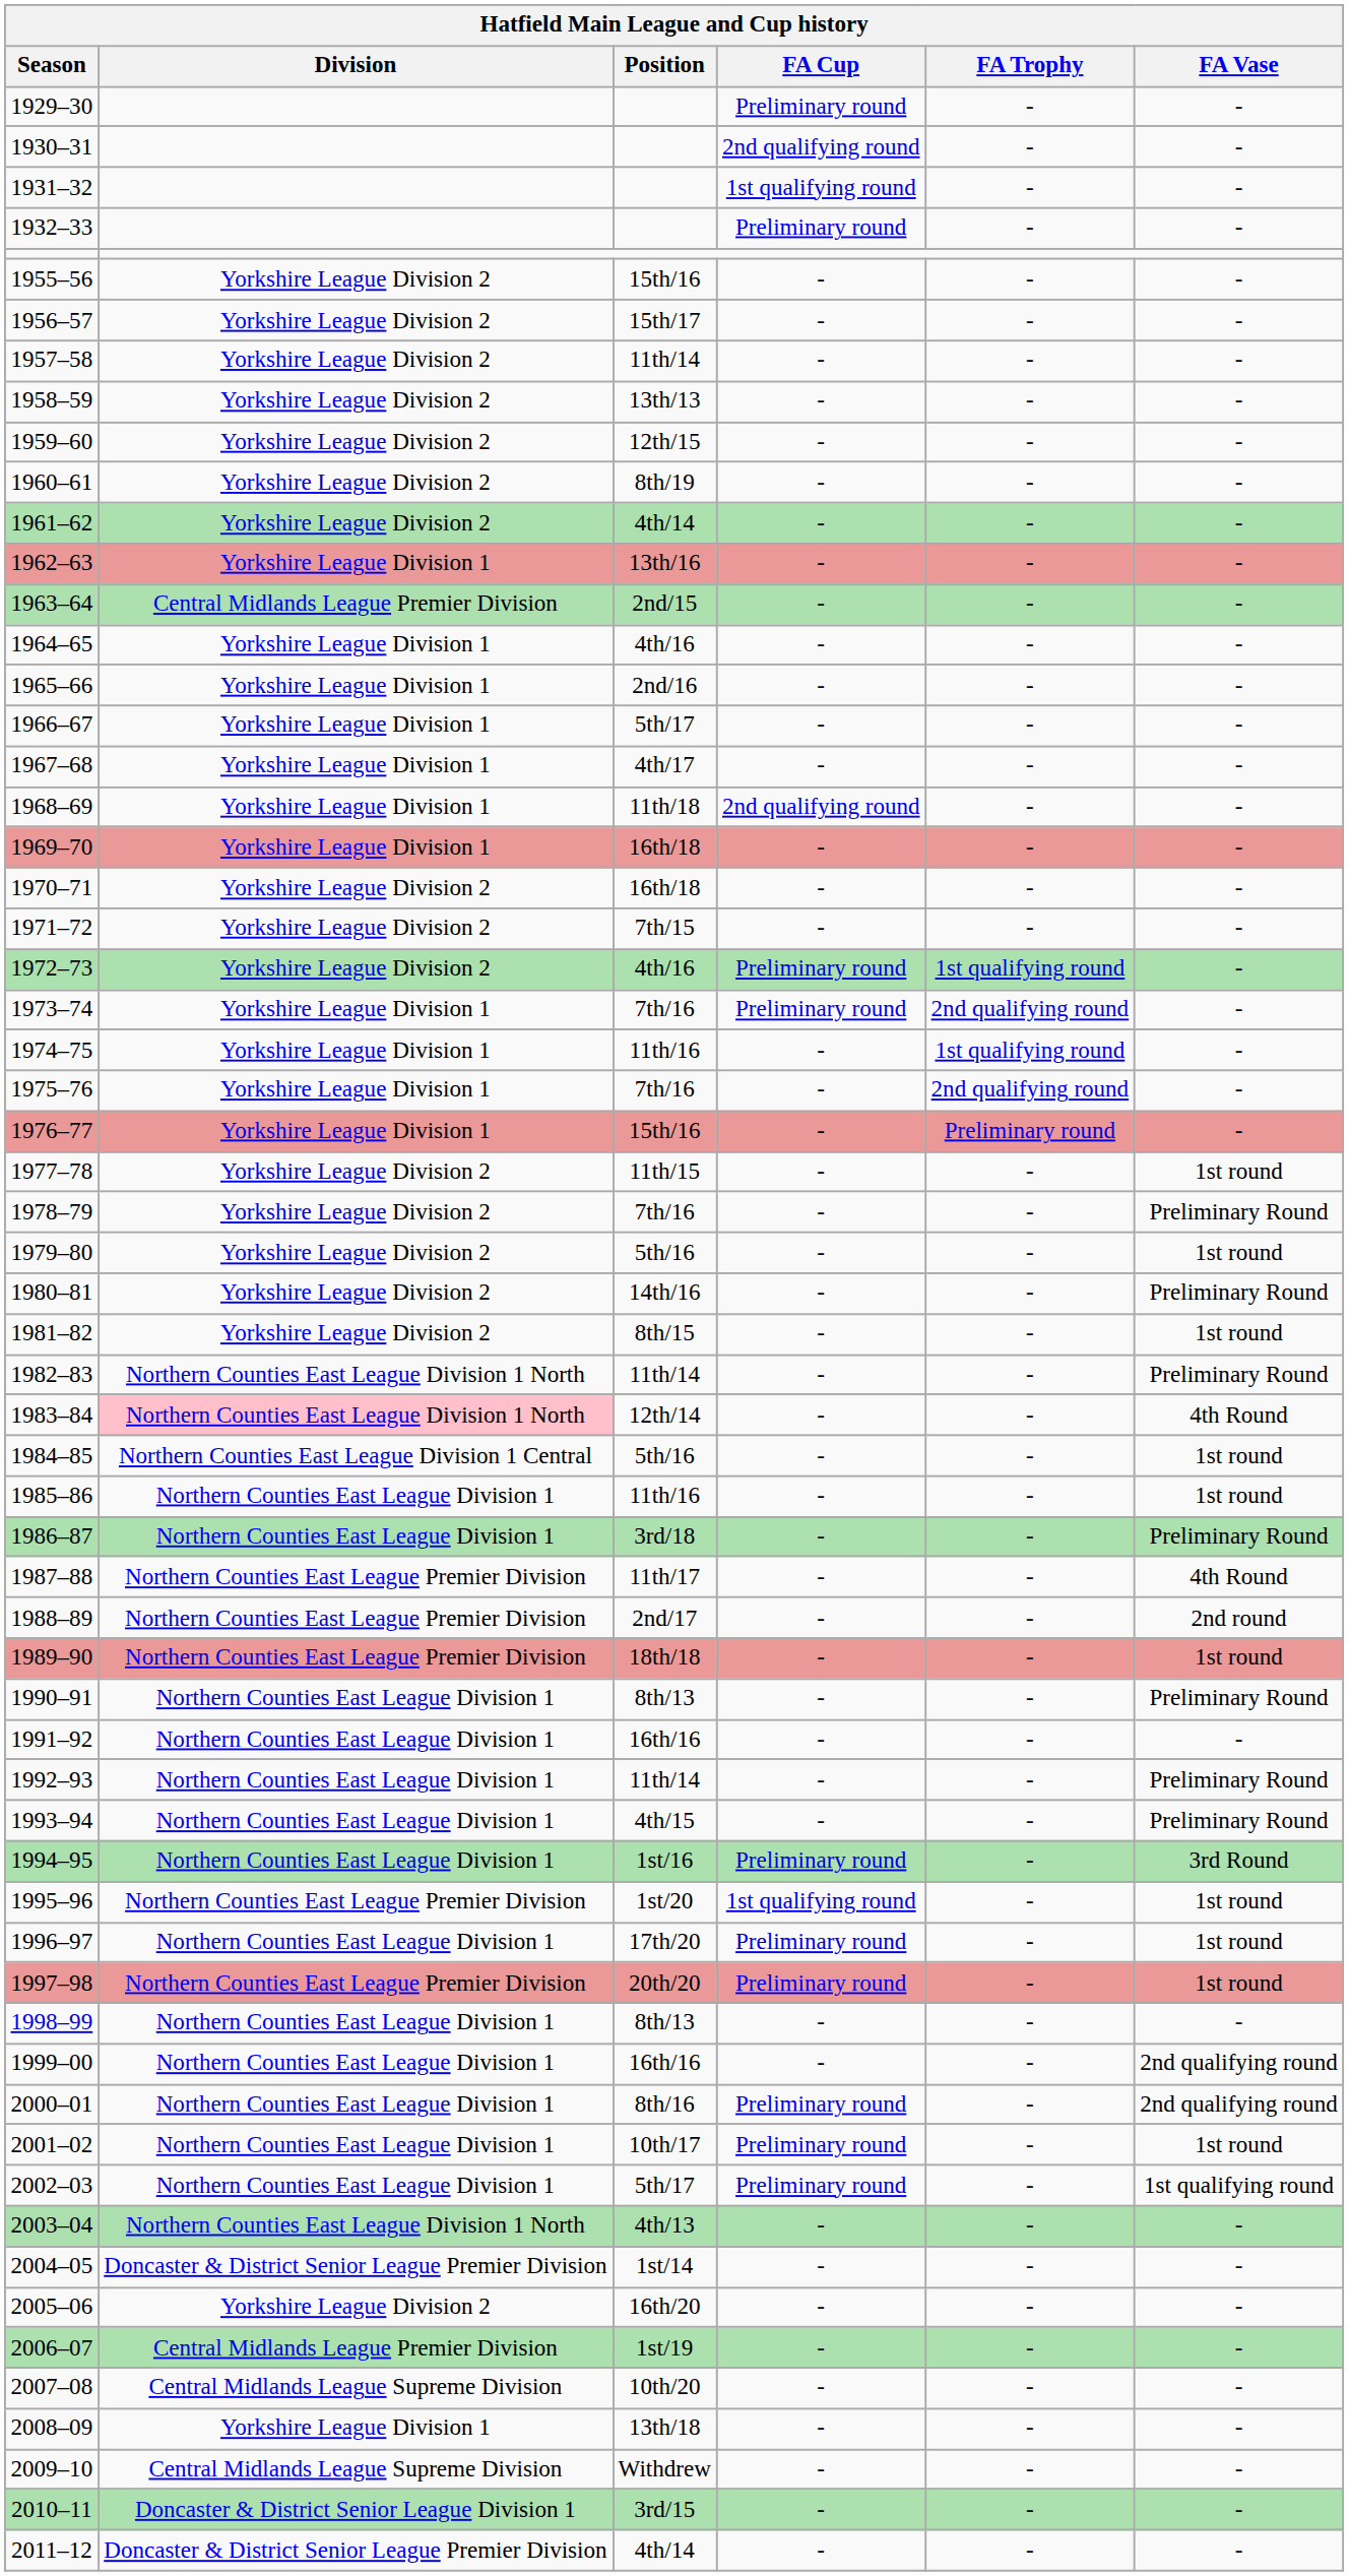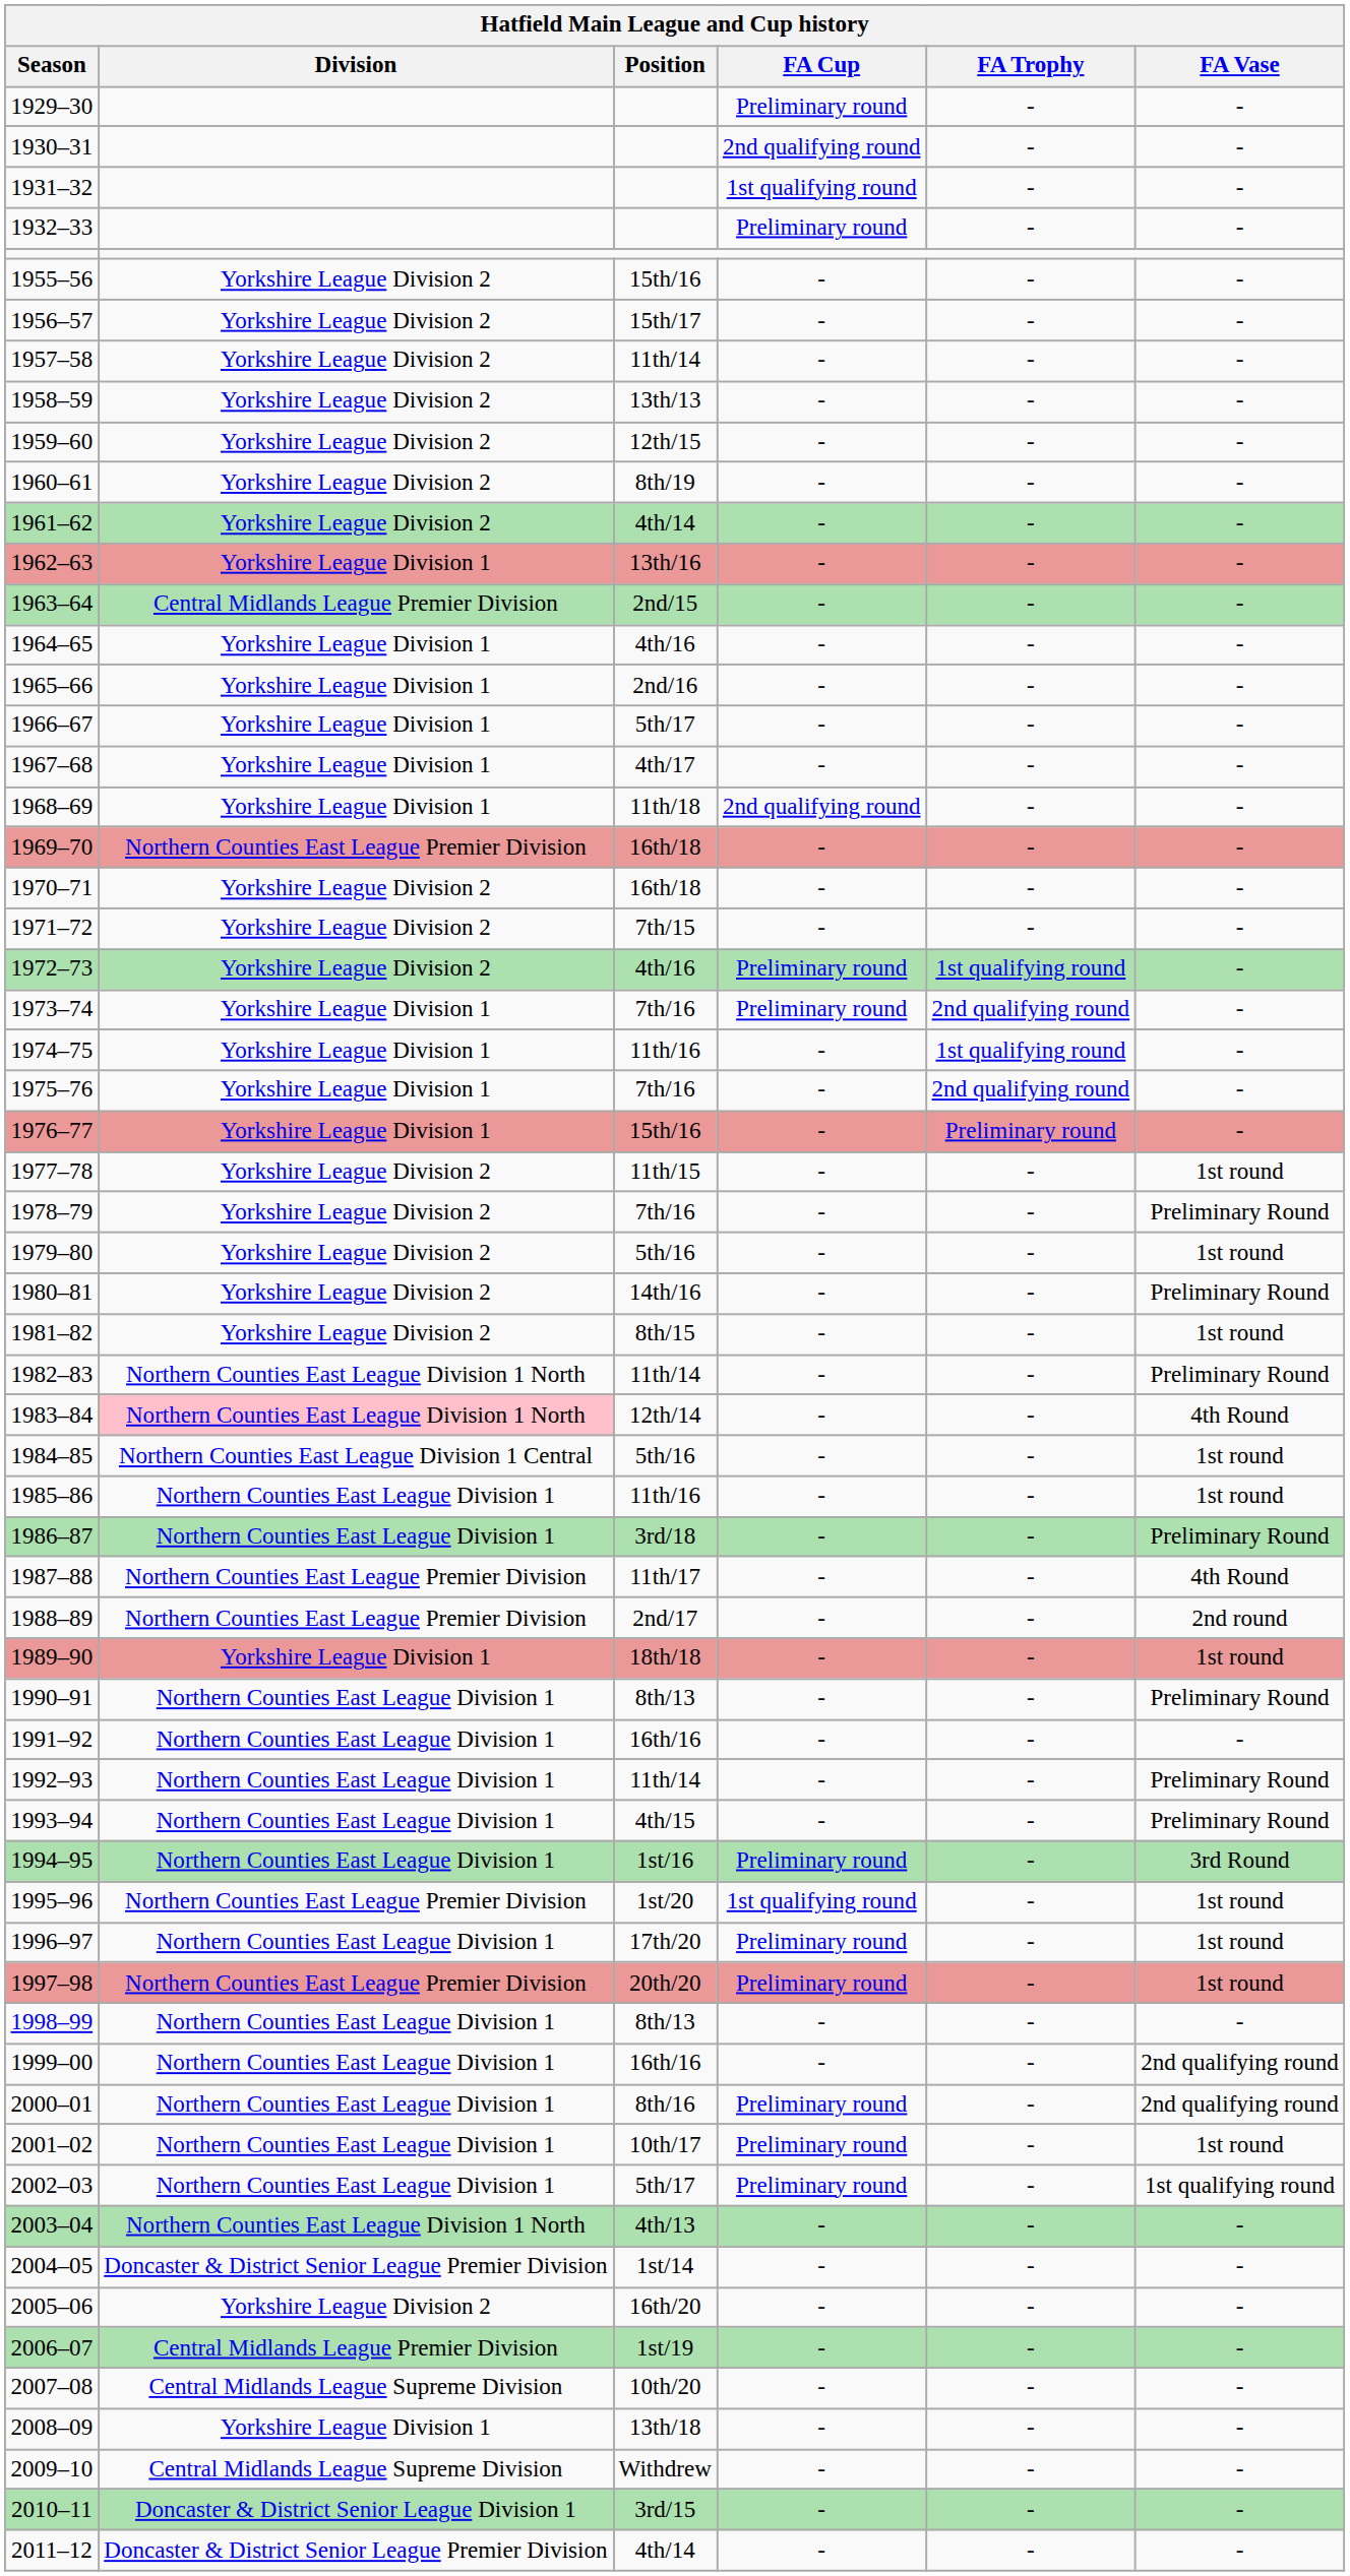1969–70 | Division: Yorkshire League Division 1 -> Northern Counties East League Premier Division
1989–90 | Division: Northern Counties East League Premier Division -> Yorkshire League Division 1
